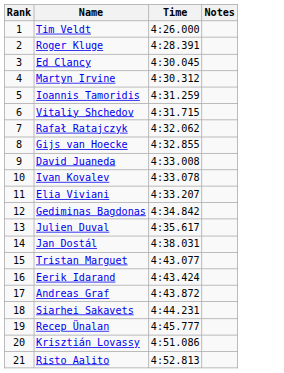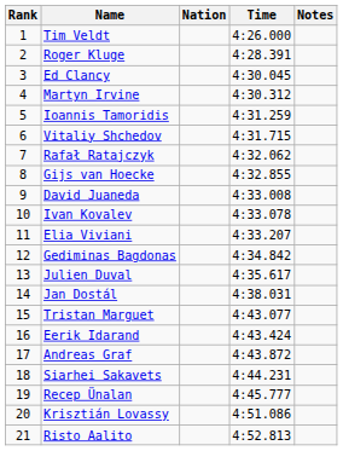+ column: Nation
